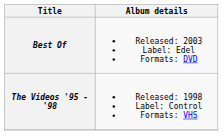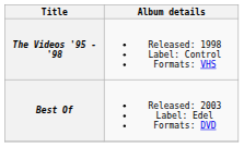rows swapped: The Videos '95 - '98 <-> Best Of
